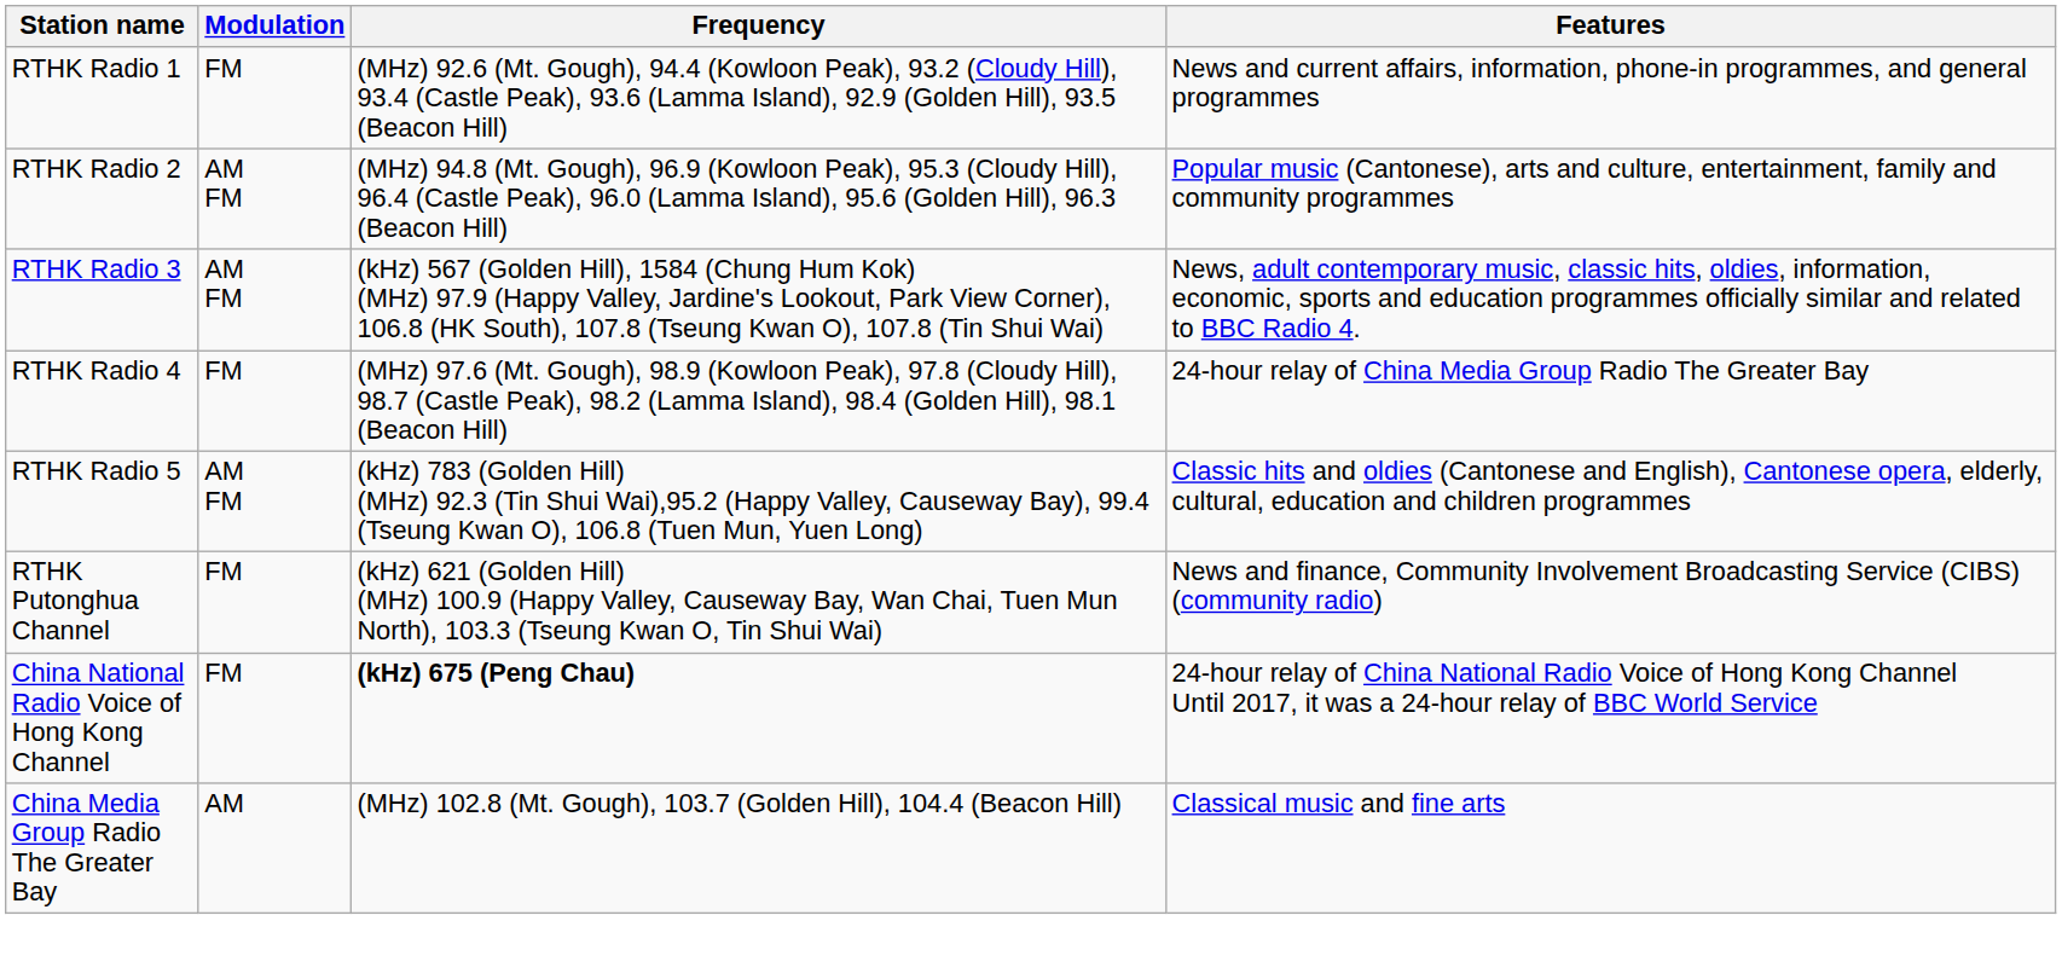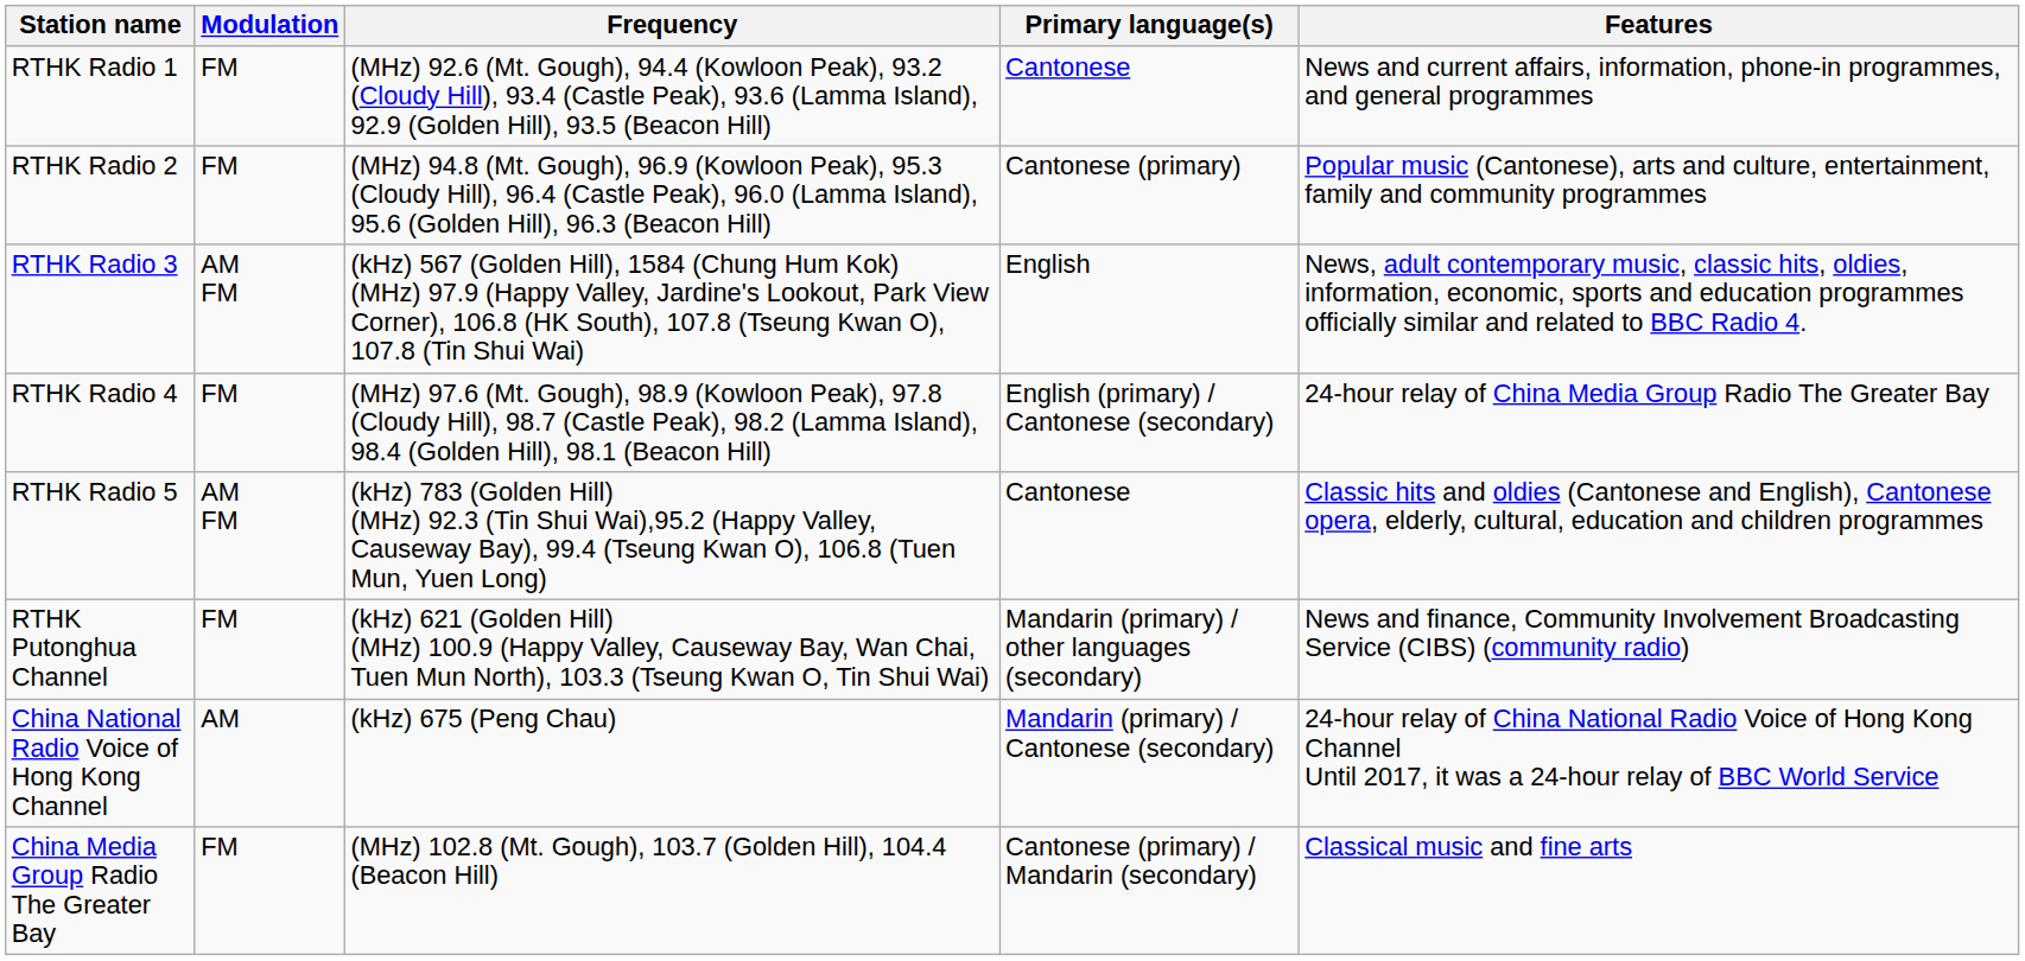+ column: Primary language(s) | Cantonese | Cantonese (primary) | English | English (primary) / Cantonese (secondary) | Cantonese | Mandarin (primary) / other languages (secondary) | Mandarin (primary) / Cantonese (secondary) | Cantonese (primary) / Mandarin (secondary)
RTHK Radio 2 | Modulation: AM FM -> FM
China National Radio Voice of Hong Kong Channel | Modulation: FM -> AM
China National Radio Voice of Hong Kong Channel | Frequency: bold -> normal
China Media Group Radio The Greater Bay | Modulation: AM -> FM
